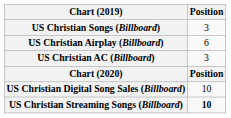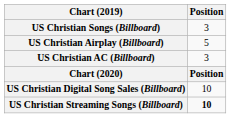US Christian Airplay (Billboard) | Position: 6 -> 5
